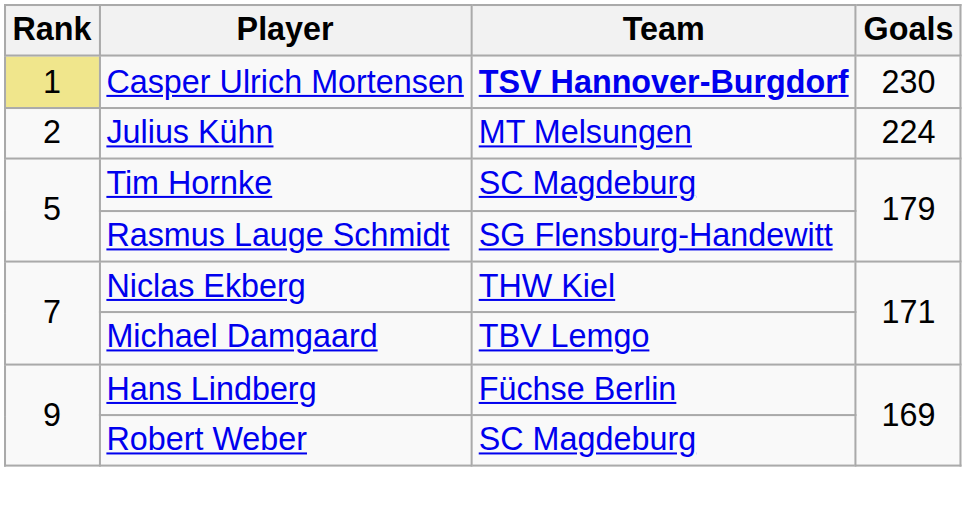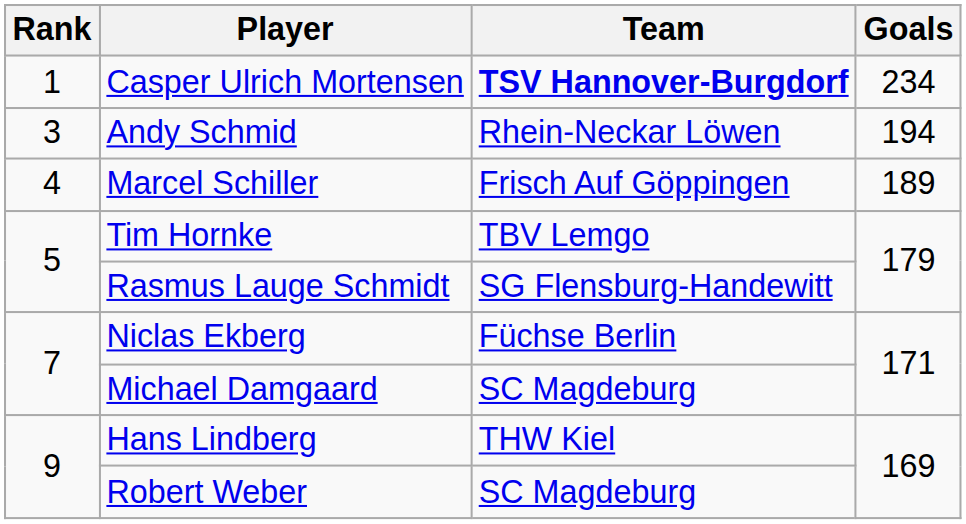Casper Ulrich Mortensen | Rank: khaki background -> no background
Casper Ulrich Mortensen | Goals: 230 -> 234
- row: 2 | Julius Kühn | MT Melsungen | 224
+ row: 3 | Andy Schmid | Rhein-Neckar Löwen | 194
+ row: 4 | Marcel Schiller | Frisch Auf Göppingen | 189
Tim Hornke | Team: SC Magdeburg -> TBV Lemgo
Niclas Ekberg | Team: THW Kiel -> Füchse Berlin
Michael Damgaard | Team: TBV Lemgo -> SC Magdeburg
Hans Lindberg | Team: Füchse Berlin -> THW Kiel
